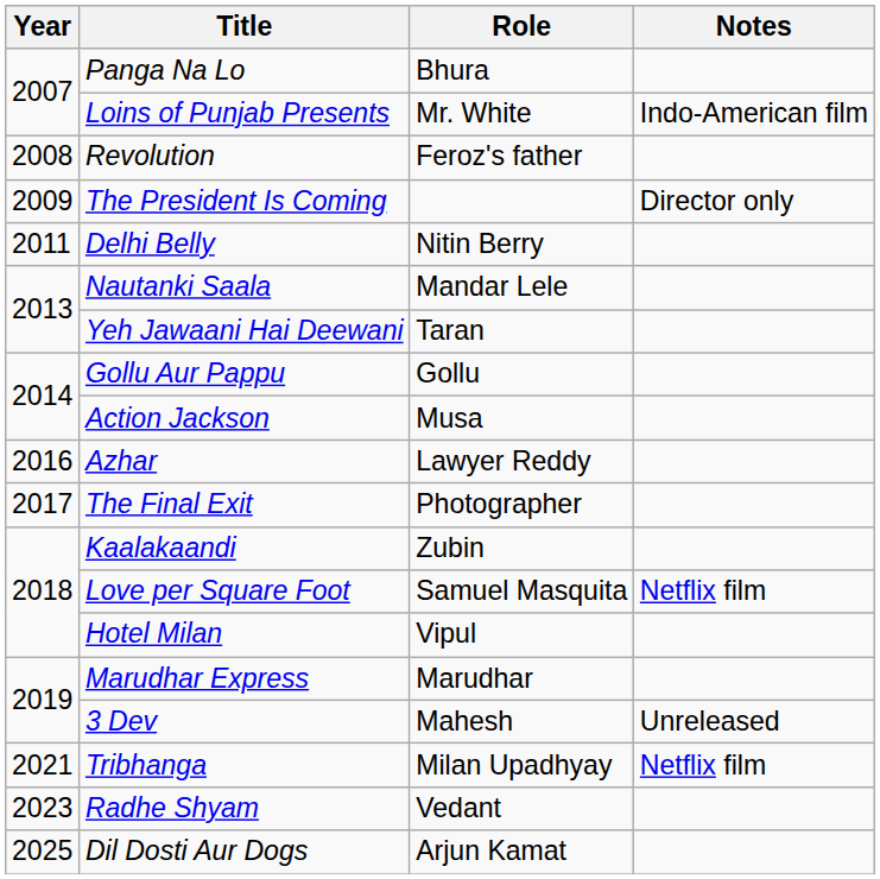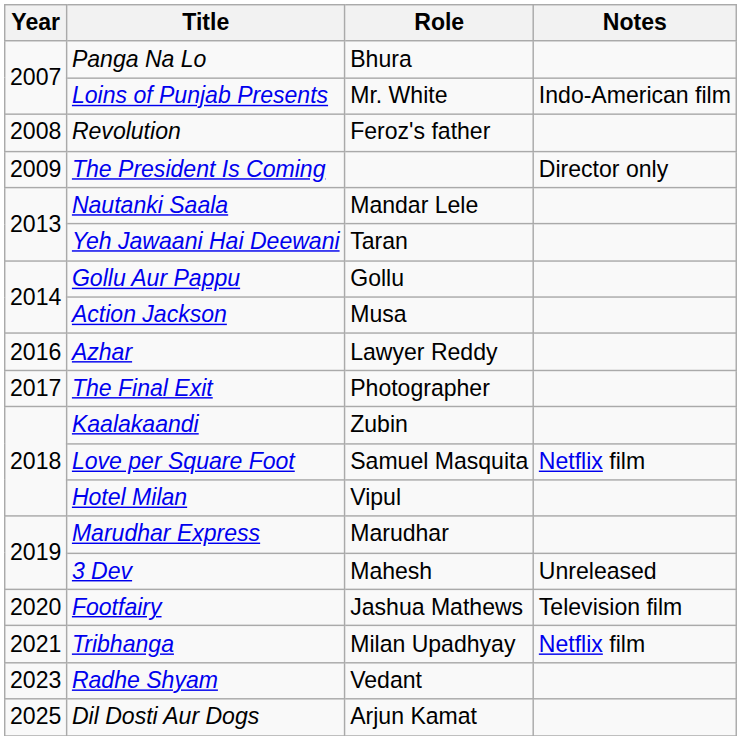- row: 2011 | Delhi Belly | Nitin Berry
+ row: 2020 | Footfairy | Jashua Mathews | Television film
